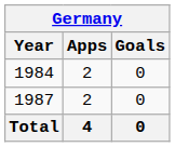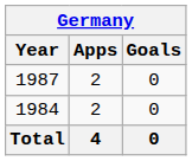rows swapped: 1984 <-> 1987
